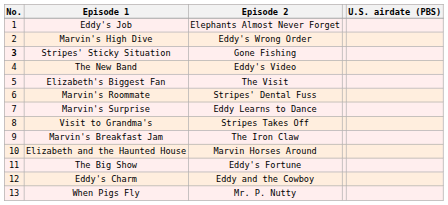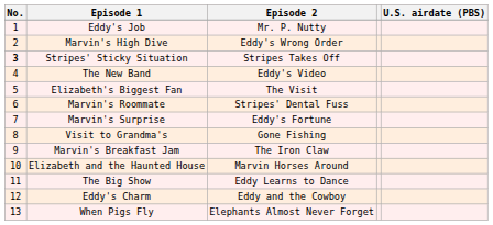Eddy's Job | Episode 2: Elephants Almost Never Forget -> Mr. P. Nutty
Stripes' Sticky Situation | Episode 2: Gone Fishing -> Stripes Takes Off
Marvin's Surprise | Episode 2: Eddy Learns to Dance -> Eddy's Fortune
Visit to Grandma's | Episode 2: Stripes Takes Off -> Gone Fishing
The Big Show | Episode 2: Eddy's Fortune -> Eddy Learns to Dance
When Pigs Fly | Episode 2: Mr. P. Nutty -> Elephants Almost Never Forget
